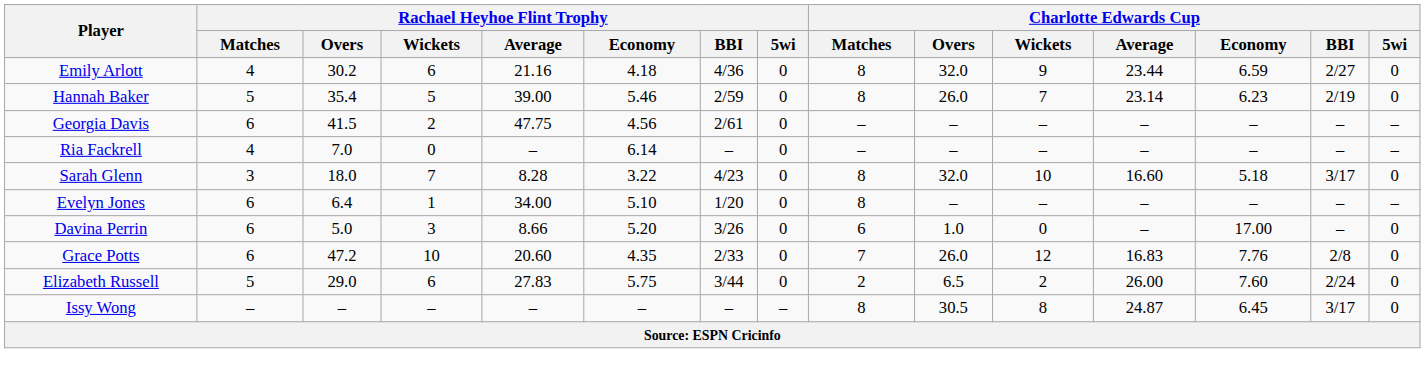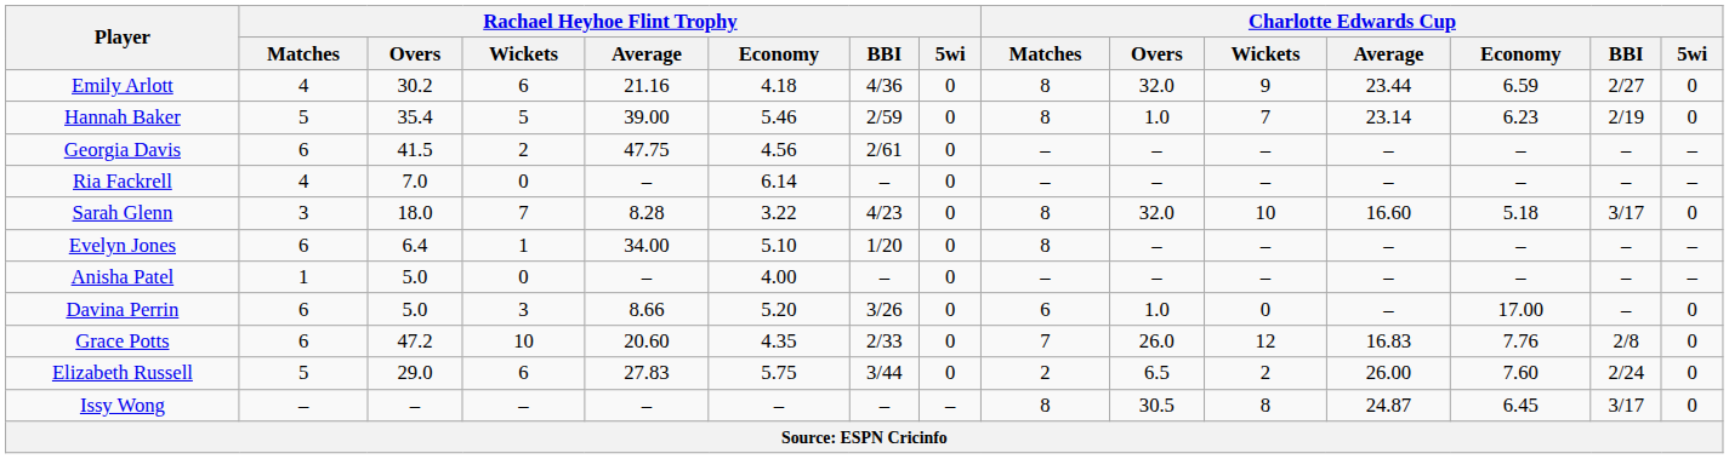Hannah Baker | Charlotte Edwards Cup / Overs: 26.0 -> 1.0
+ row: Anisha Patel | 1 | 5.0 | 0 | – | 4.00 | – | 0 | – | – | – | – | – | – | –
